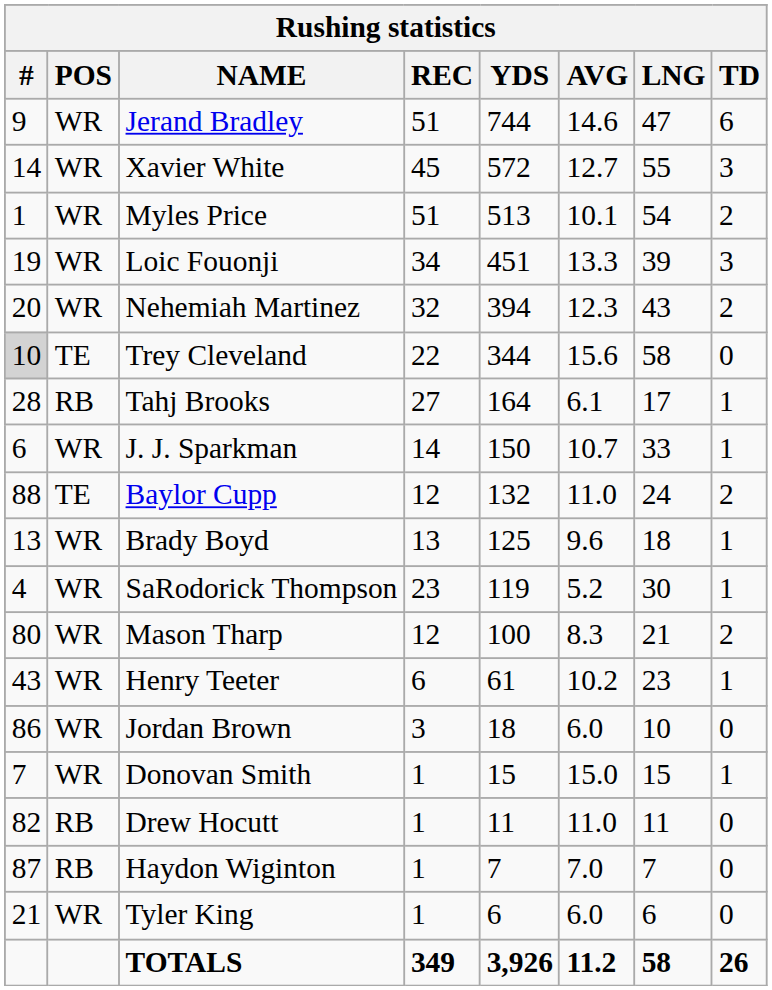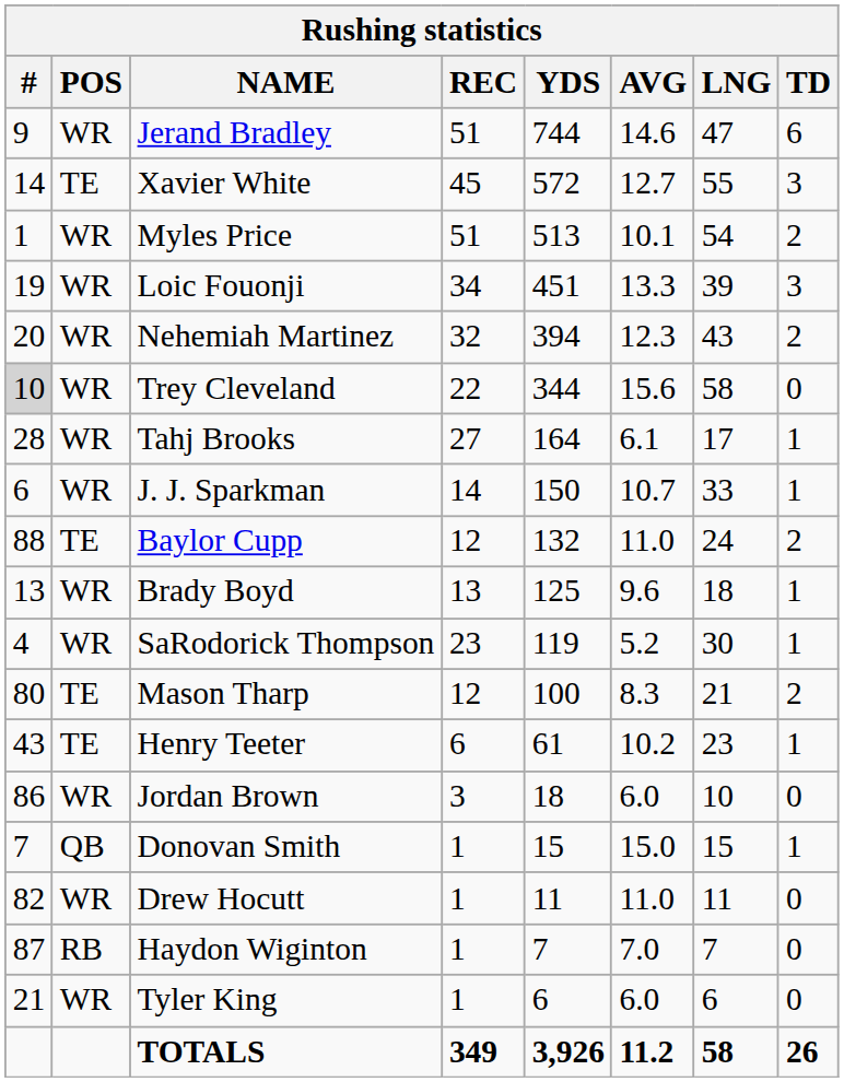Xavier White | POS: WR -> TE
Trey Cleveland | POS: TE -> WR
Tahj Brooks | POS: RB -> WR
Mason Tharp | POS: WR -> TE
Henry Teeter | POS: WR -> TE
Donovan Smith | POS: WR -> QB
Drew Hocutt | POS: RB -> WR
